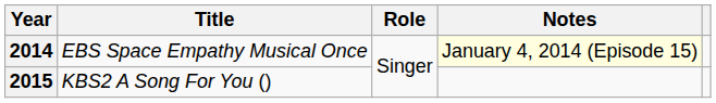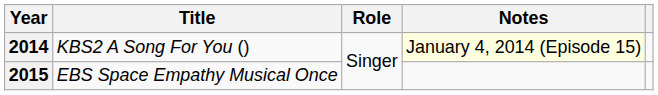2014 | Title: EBS Space Empathy Musical Once -> KBS2 A Song For You ()
2015 | Title: KBS2 A Song For You () -> EBS Space Empathy Musical Once
